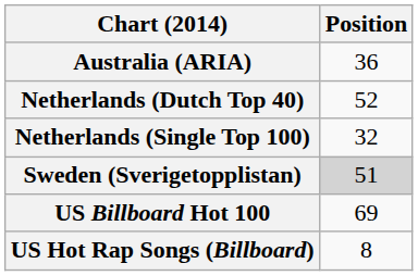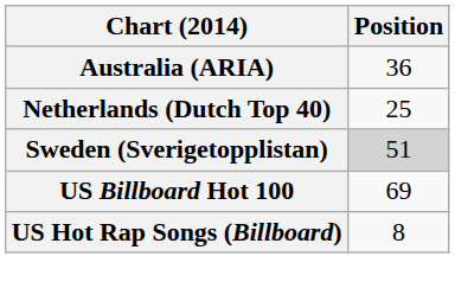Netherlands (Dutch Top 40) | Position: 52 -> 25
- row: Netherlands (Single Top 100) | 32
